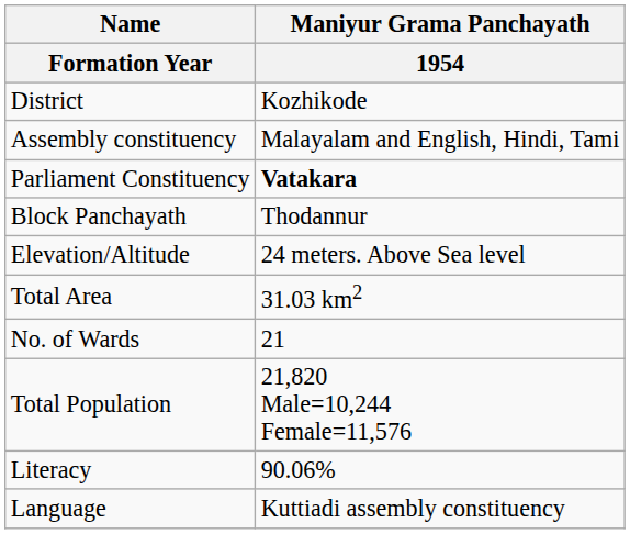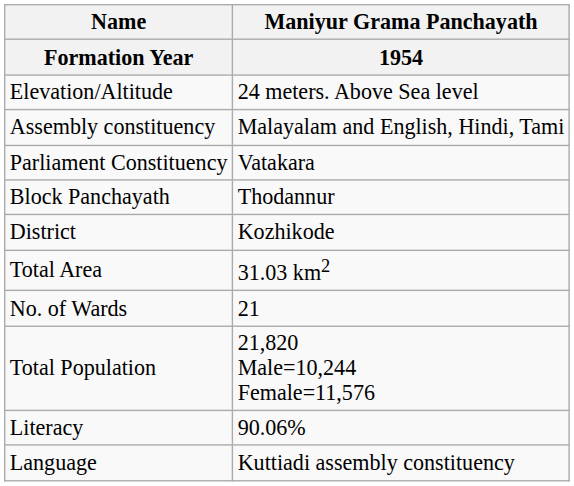rows swapped: District <-> Elevation/Altitude
Parliament Constituency | Maniyur Grama Panchayath / 1954: bold -> normal
